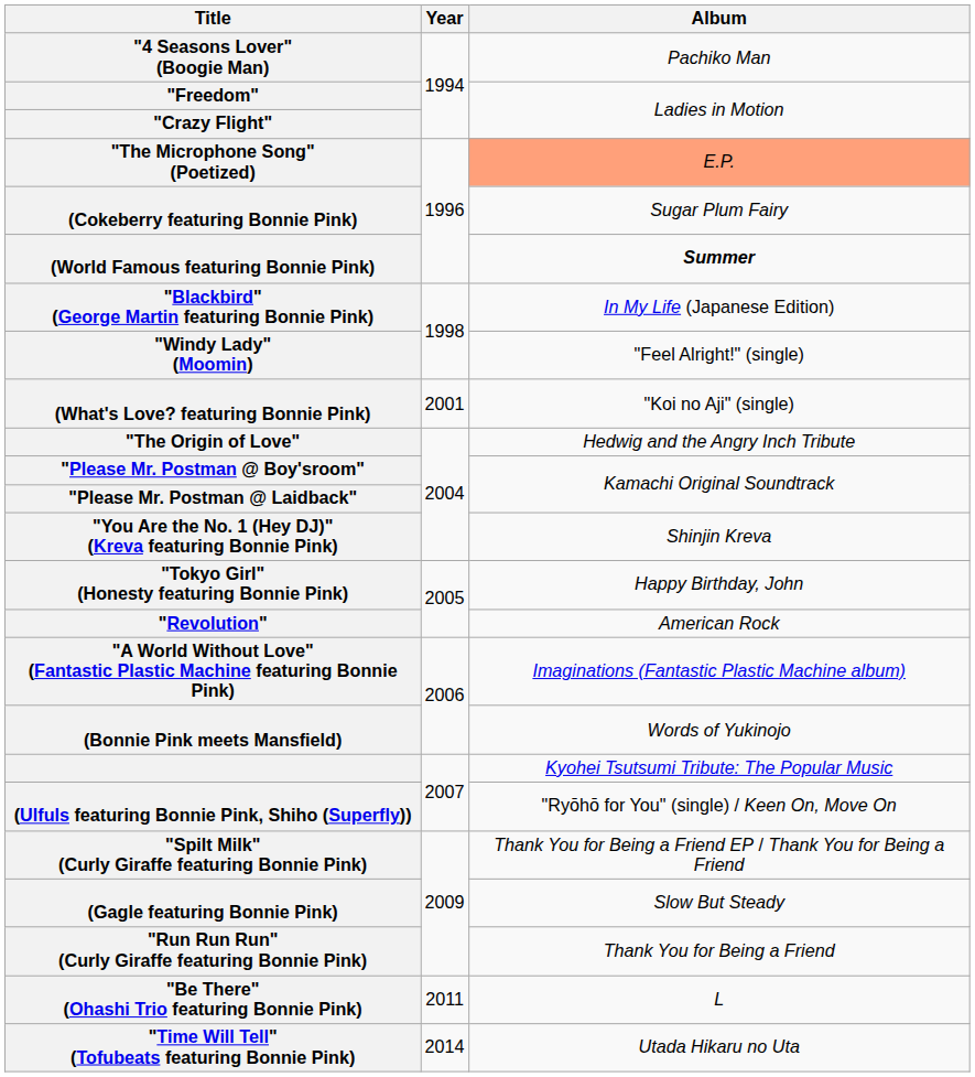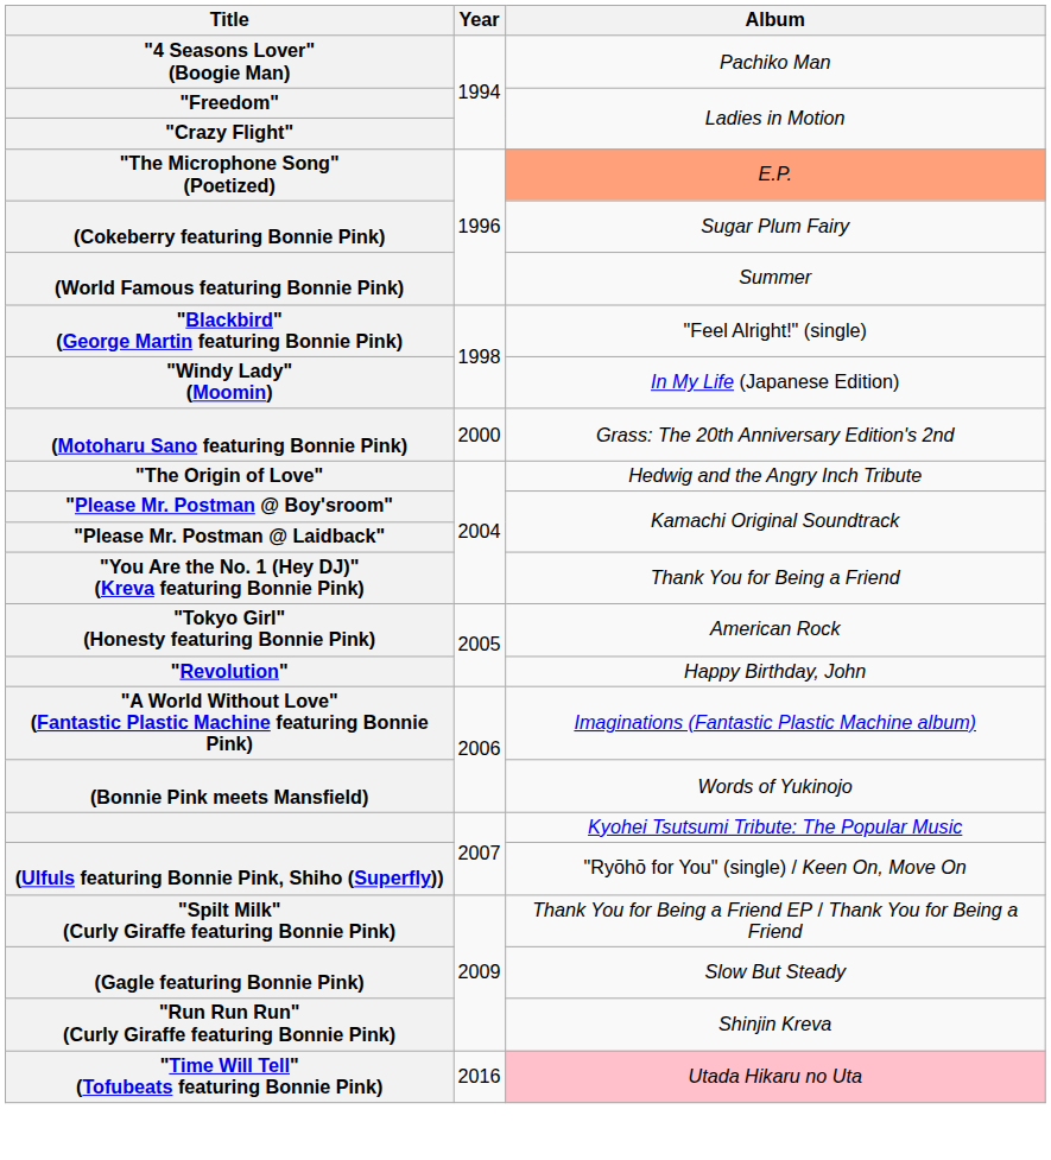(World Famous featuring Bonnie Pink) | Album: bold -> normal
"Blackbird" (George Martin featuring Bonnie Pink) | Album: In My Life (Japanese Edition) -> "Feel Alright!" (single)
"Windy Lady" (Moomin) | Album: "Feel Alright!" (single) -> In My Life (Japanese Edition)
+ row: (Motoharu Sano featuring Bonnie Pink) | 2000 | Grass: The 20th Anniversary Edition's 2nd
- row: (What's Love? featuring Bonnie Pink) | 2001 | "Koi no Aji" (single)
"You Are the No. 1 (Hey DJ)" (Kreva featuring Bonnie Pink) | Album: Shinjin Kreva -> Thank You for Being a Friend
"Tokyo Girl" (Honesty featuring Bonnie Pink) | Album: Happy Birthday, John -> American Rock
"Revolution" | Album: American Rock -> Happy Birthday, John
"Run Run Run" (Curly Giraffe featuring Bonnie Pink) | Album: Thank You for Being a Friend -> Shinjin Kreva
- row: "Be There" (Ohashi Trio featuring Bonnie Pink) | 2011 | L
"Time Will Tell" (Tofubeats featuring Bonnie Pink) | Year: 2014 -> 2016
"Time Will Tell" (Tofubeats featuring Bonnie Pink) | Album: no background -> pink background
